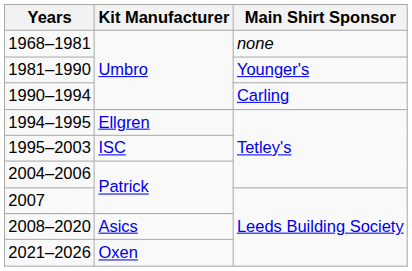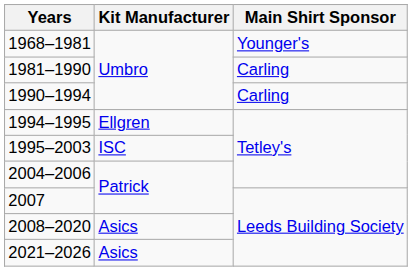1968–1981 | Main Shirt Sponsor: none -> Younger's
1981–1990 | Main Shirt Sponsor: Younger's -> Carling
2021–2026 | Kit Manufacturer: Oxen -> Asics
